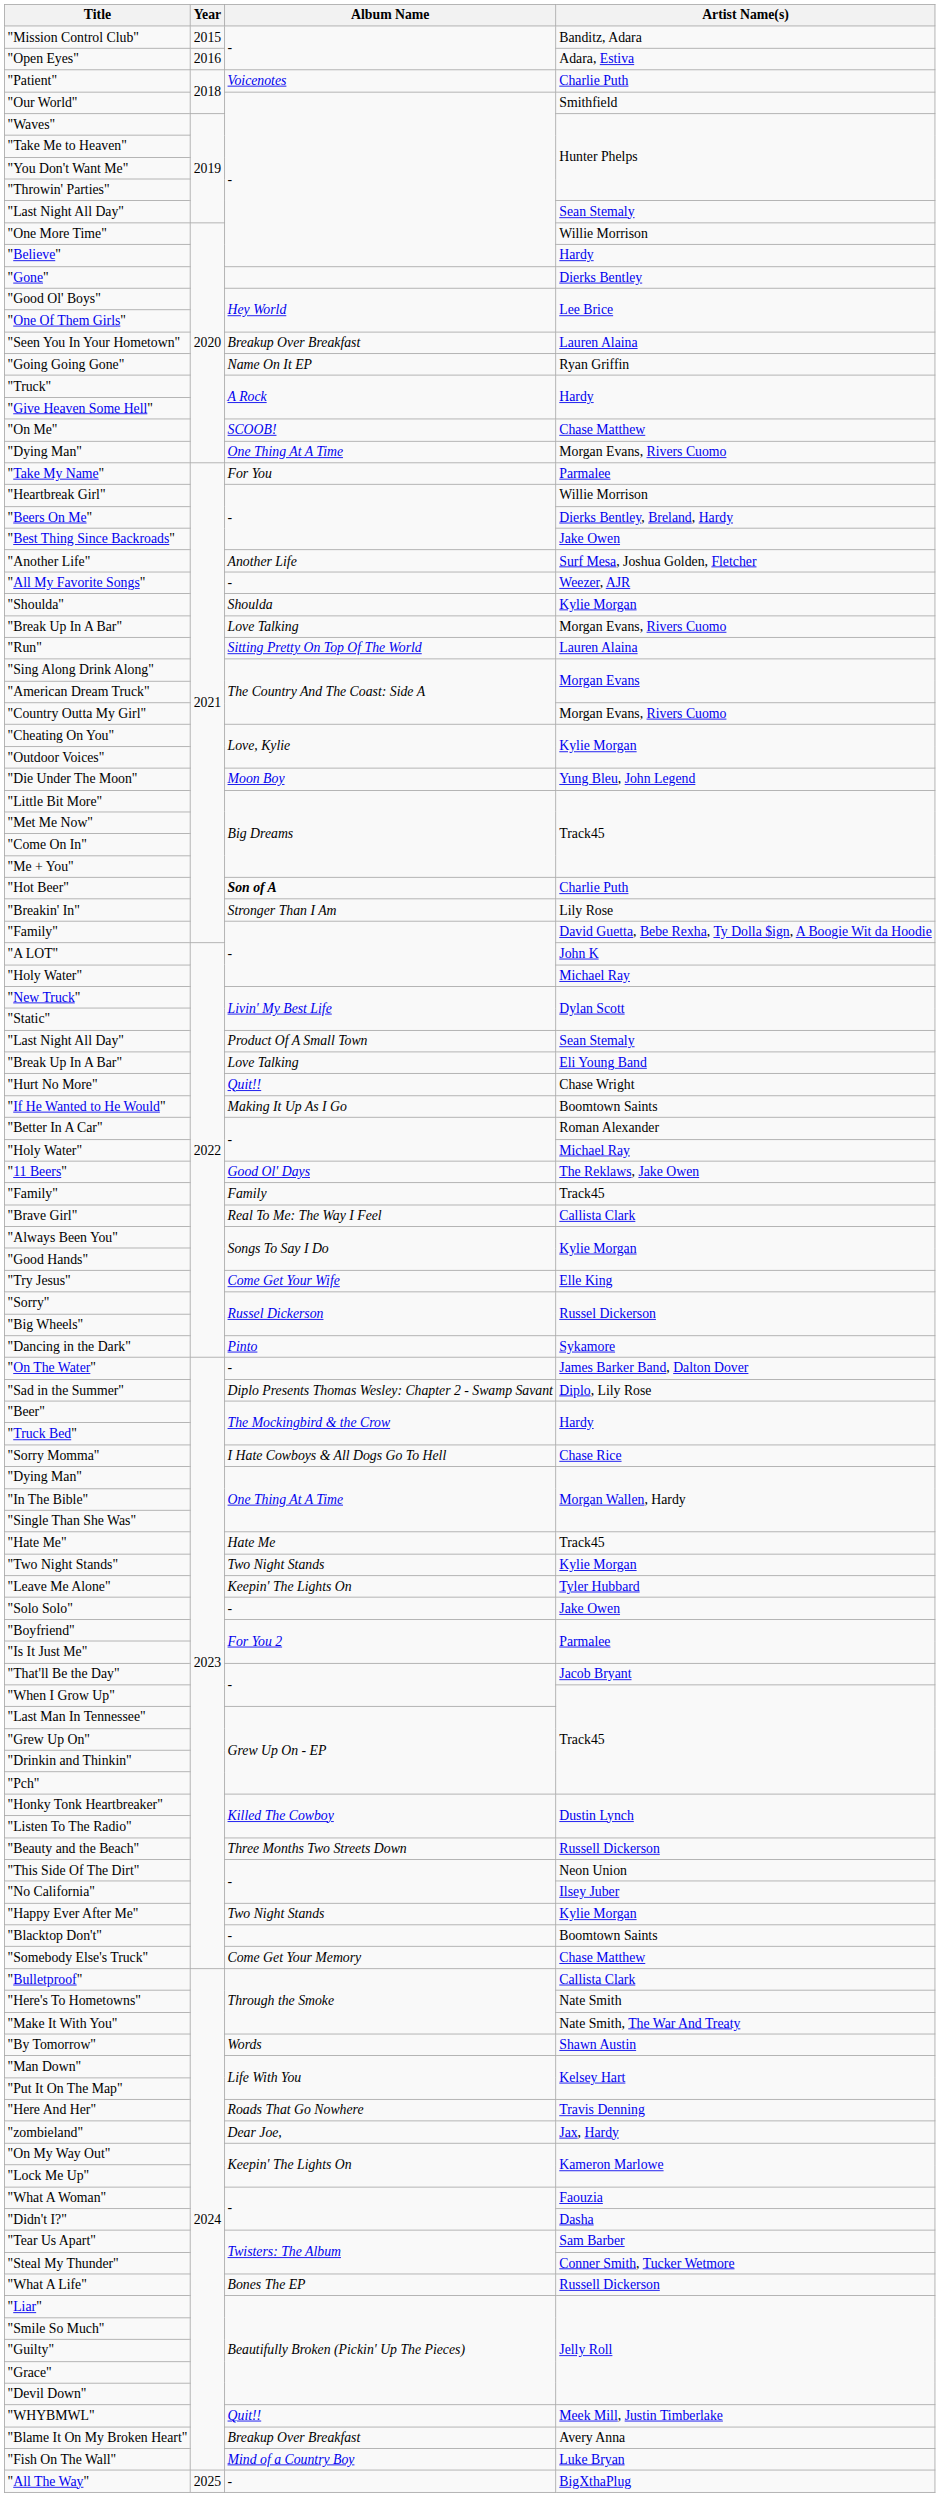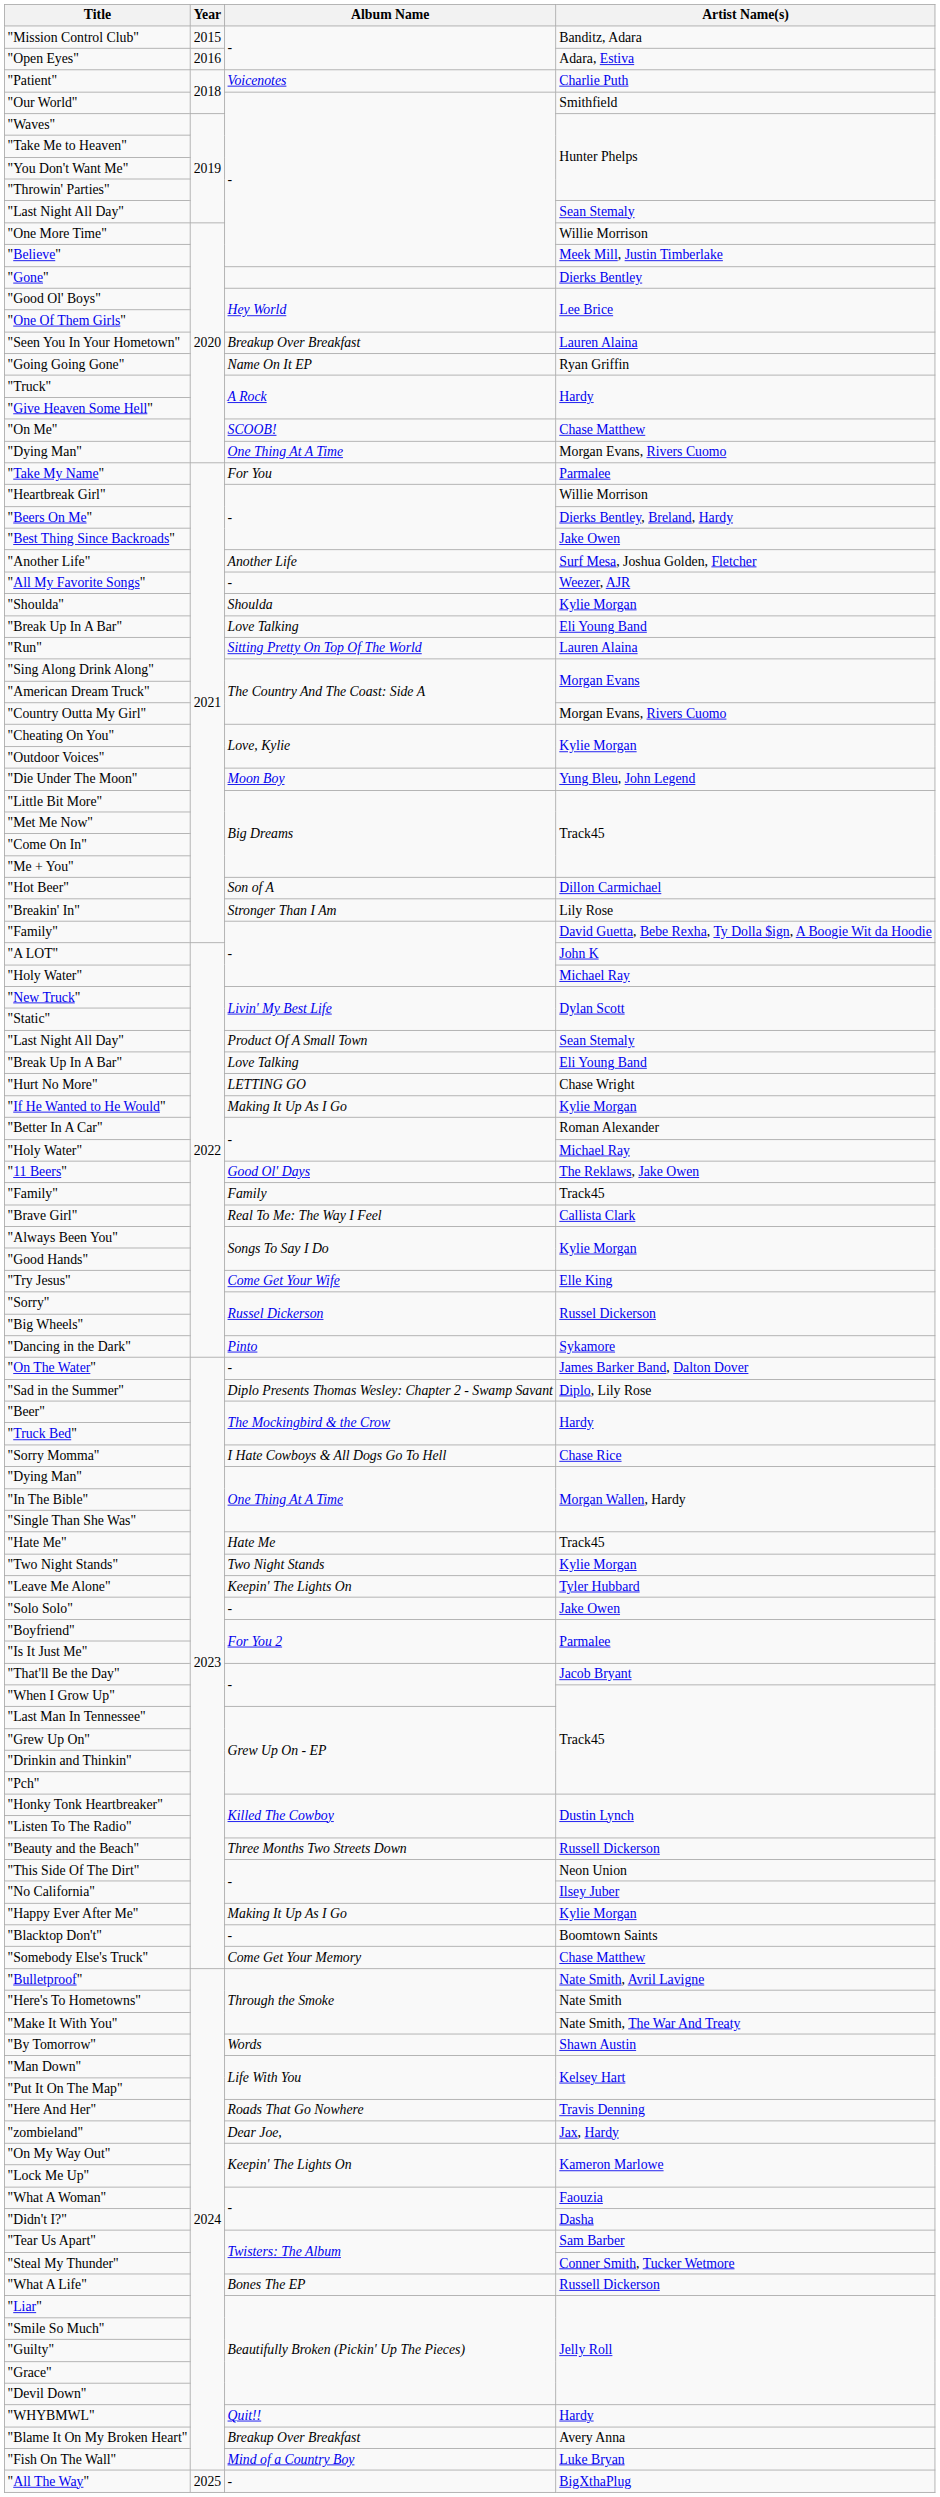"Believe" | Artist Name(s): Hardy -> Meek Mill, Justin Timberlake
"Break Up In A Bar" / 2021 | Artist Name(s): Morgan Evans, Rivers Cuomo -> Eli Young Band
"Hot Beer" | Album Name: bold -> normal
"Hot Beer" | Artist Name(s): Charlie Puth -> Dillon Carmichael
"Hurt No More" | Album Name: Quit!! -> LETTING GO
"If He Wanted to He Would" | Artist Name(s): Boomtown Saints -> Kylie Morgan
"Happy Ever After Me" | Album Name: Two Night Stands -> Making It Up As I Go
"Bulletproof" | Artist Name(s): Callista Clark -> Nate Smith, Avril Lavigne
"WHYBMWL" | Artist Name(s): Meek Mill, Justin Timberlake -> Hardy
